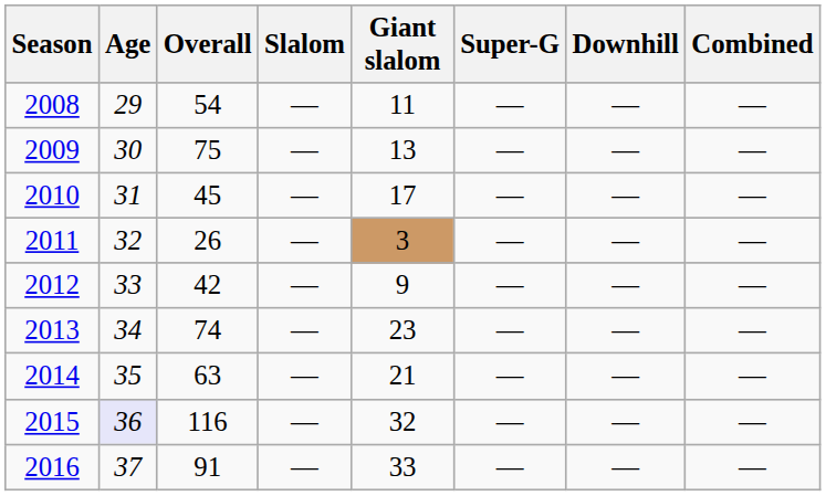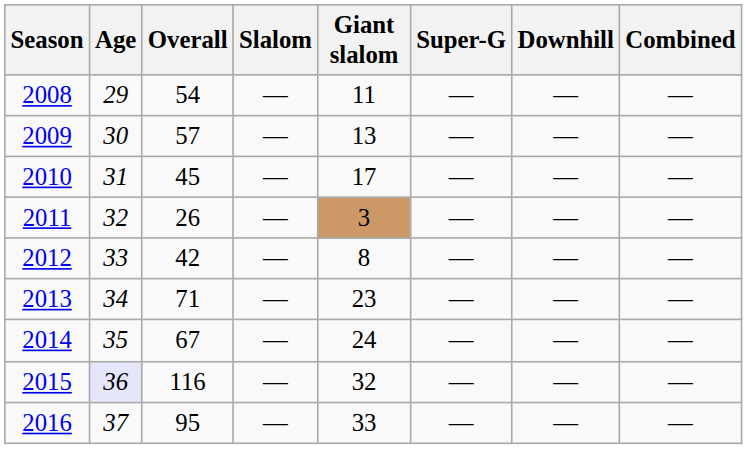2009 | Overall: 75 -> 57
2012 | Giant slalom: 9 -> 8
2013 | Overall: 74 -> 71
2014 | Overall: 63 -> 67
2014 | Giant slalom: 21 -> 24
2016 | Overall: 91 -> 95
